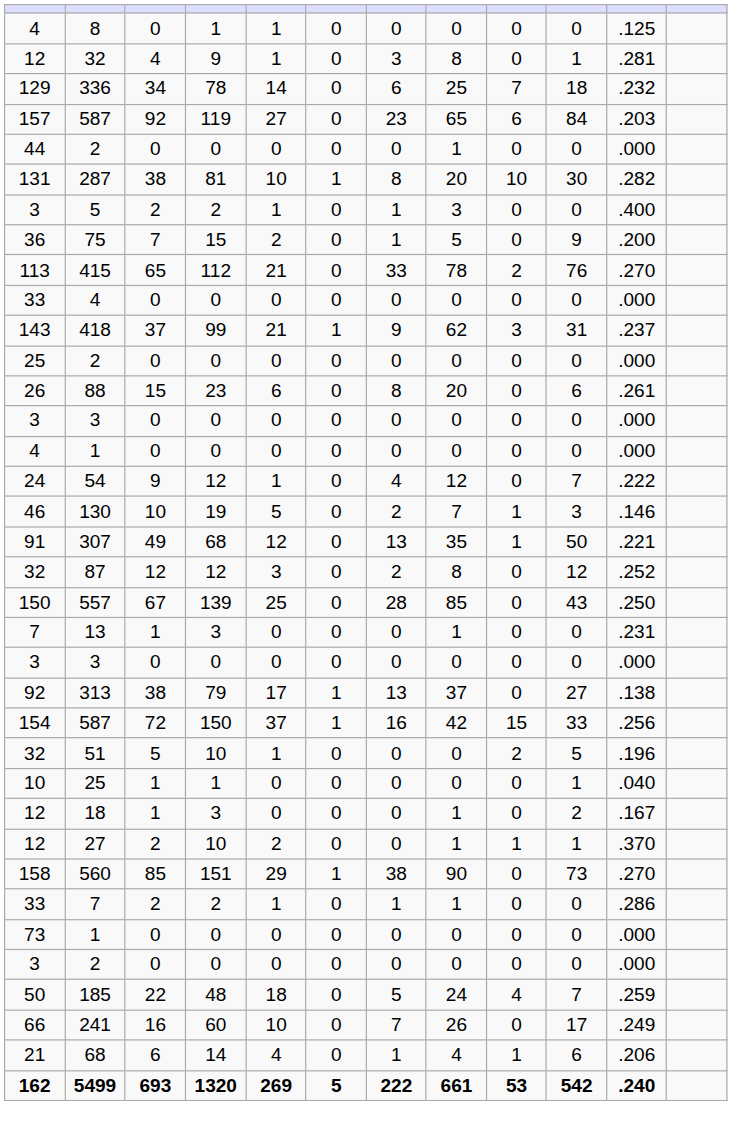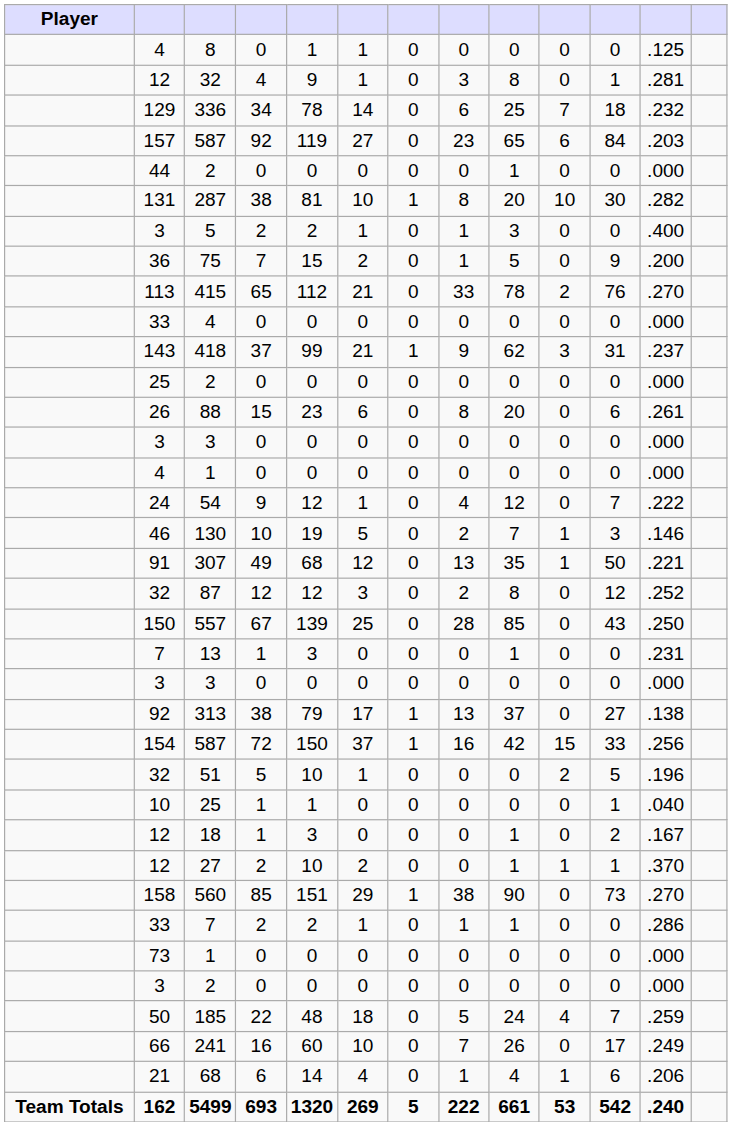+ column: Player | Team Totals
